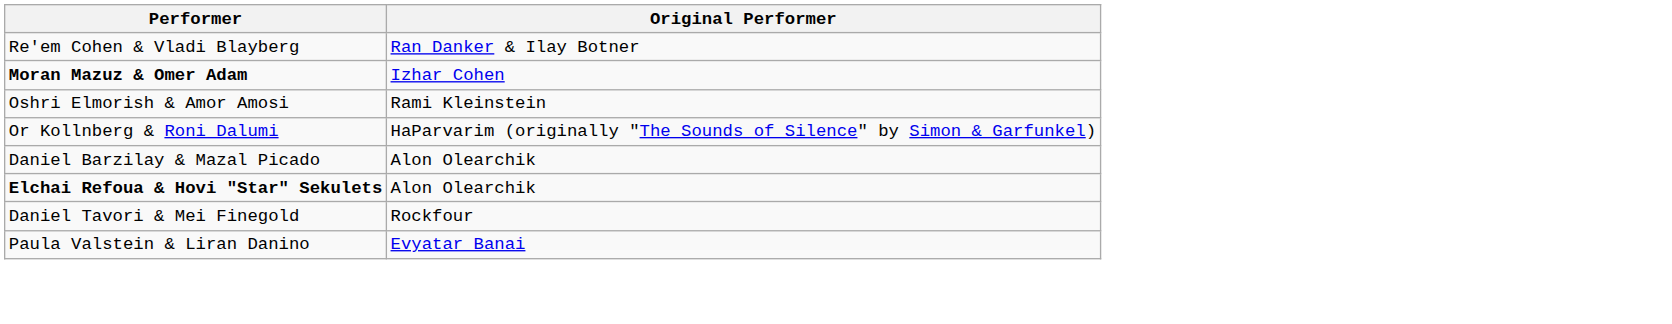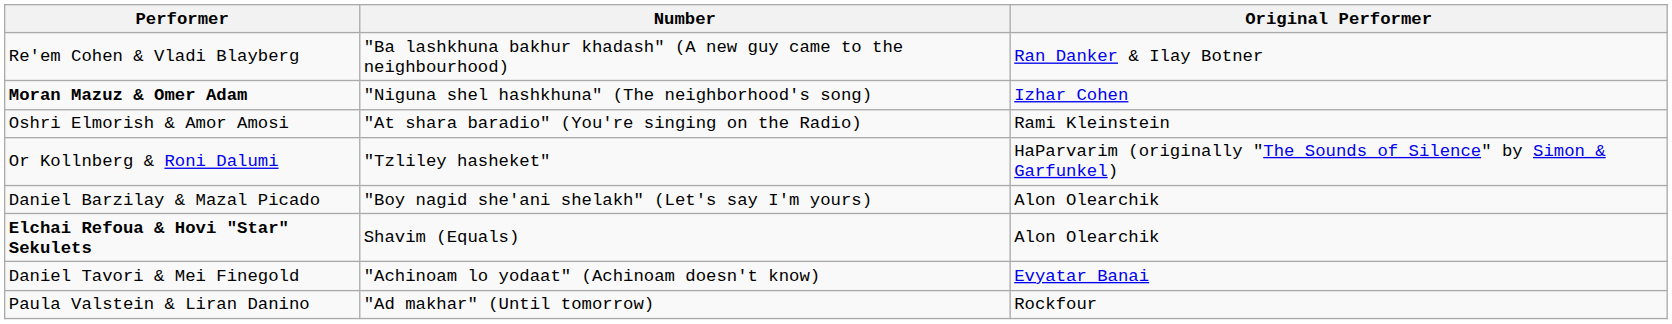+ column: Number | "Ba lashkhuna bakhur khadash" (A new guy came to the neighbourhood) | "Niguna shel hashkhuna" (The neighborhood's song) | "At shara baradio" (You're singing on the Radio) | "Tzliley hasheket" | "Boy nagid she'ani shelakh" (Let's say I'm yours) | Shavim (Equals) | "Achinoam lo yodaat" (Achinoam doesn't know) | "Ad makhar" (Until tomorrow)
Daniel Tavori & Mei Finegold | Original Performer: Rockfour -> Evyatar Banai
Paula Valstein & Liran Danino | Original Performer: Evyatar Banai -> Rockfour
